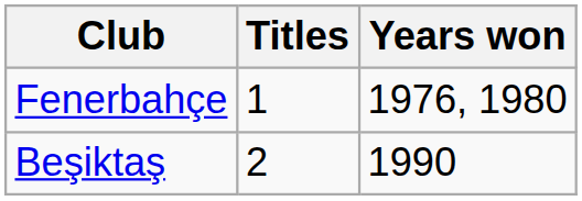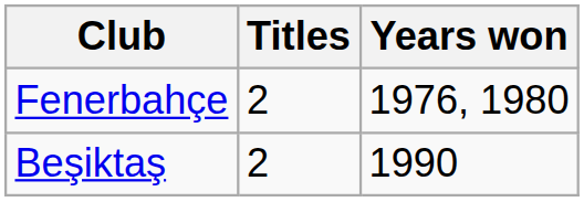Fenerbahçe | Titles: 1 -> 2
